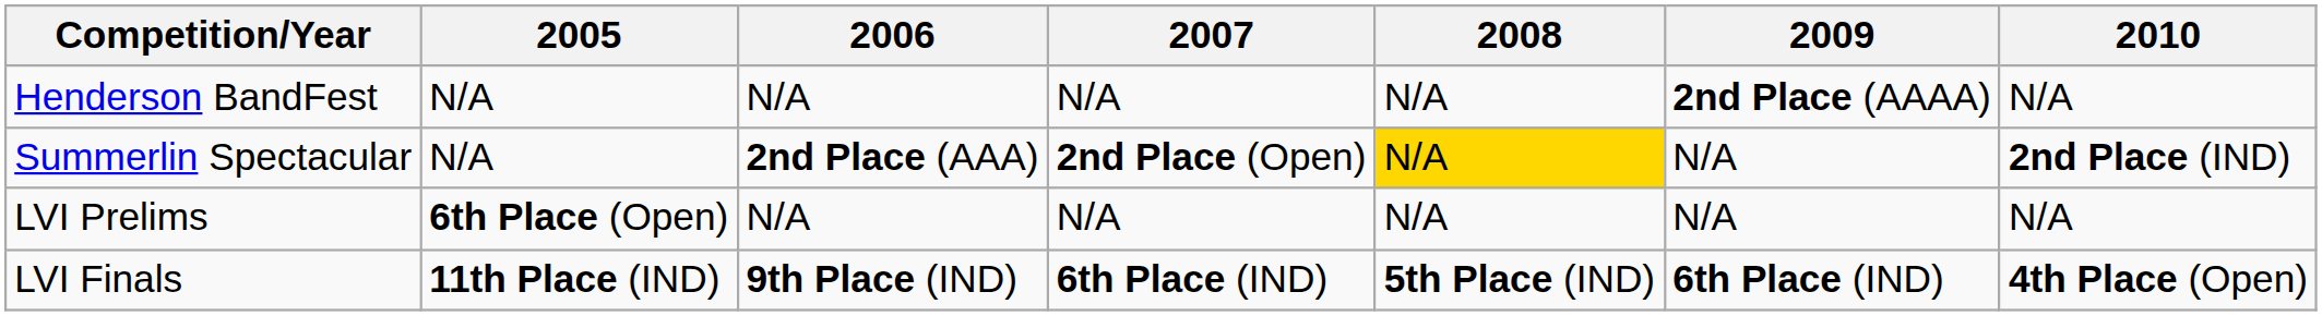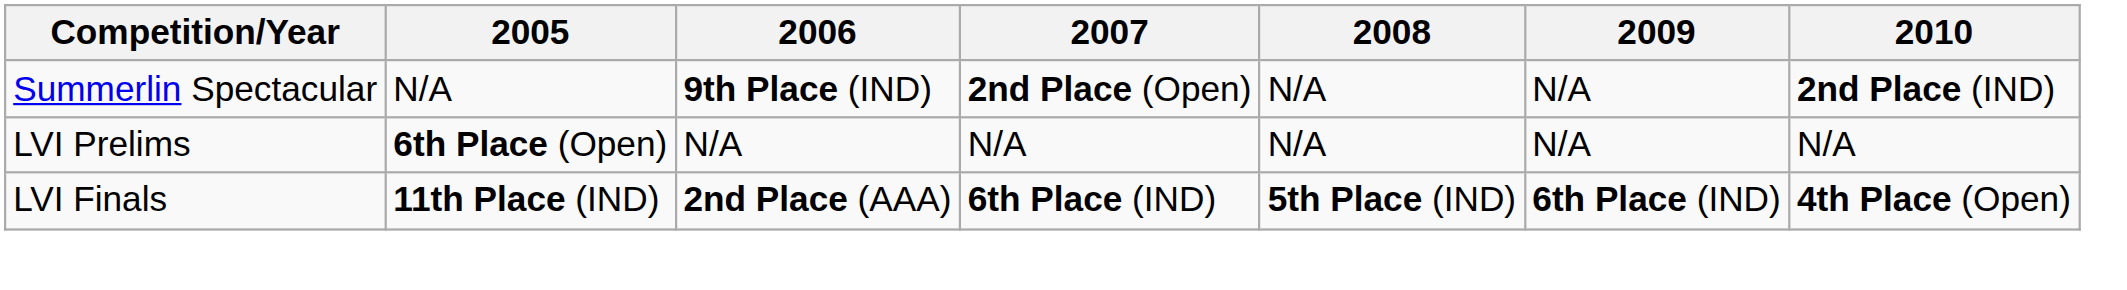- row: Henderson BandFest | N/A | N/A | N/A | N/A | 2nd Place (AAAA) | N/A
Summerlin Spectacular | 2006: 2nd Place (AAA) -> 9th Place (IND)
Summerlin Spectacular | 2008: gold background -> no background
LVI Finals | 2006: 9th Place (IND) -> 2nd Place (AAA)
